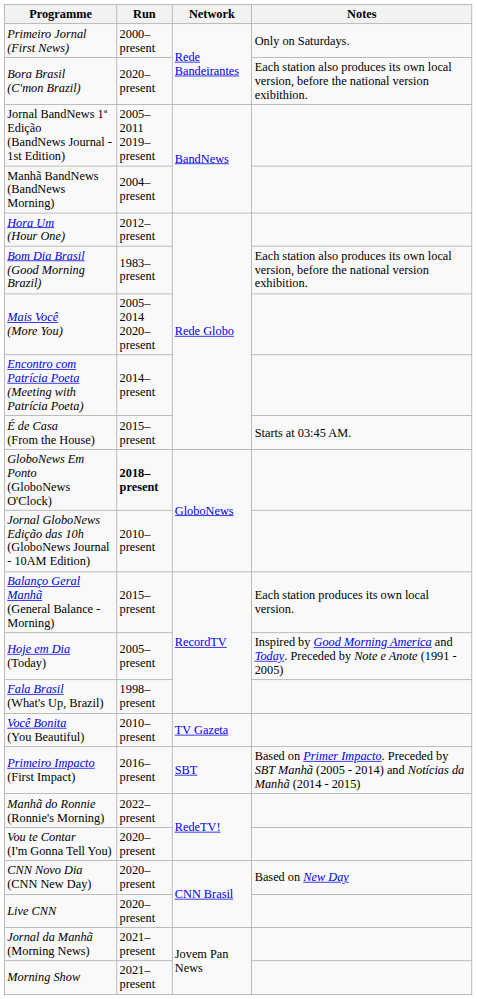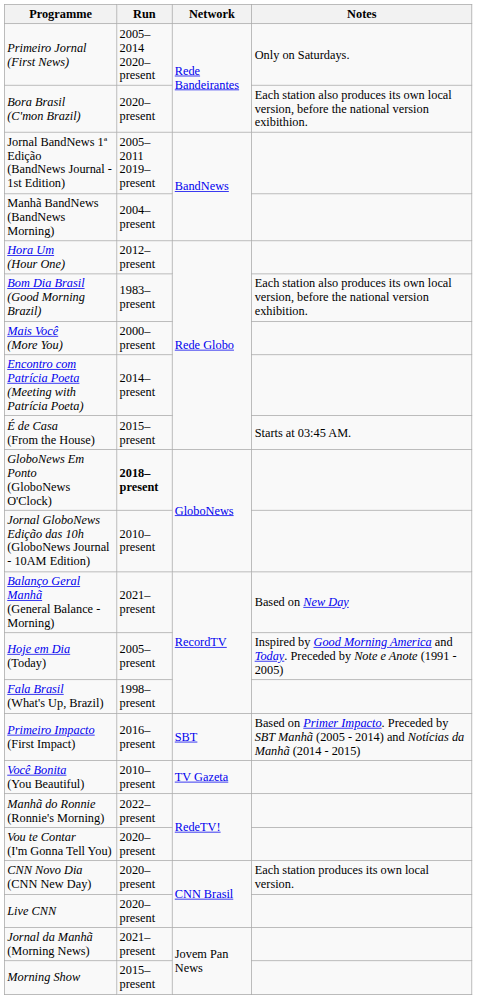Primeiro Jornal (First News) | Run: 2000–present -> 2005–2014 2020–present
Mais Você (More You) | Run: 2005–2014 2020–present -> 2000–present
Balanço Geral Manhã (General Balance - Morning) | Run: 2015–present -> 2021–present
Balanço Geral Manhã (General Balance - Morning) | Notes: Each station produces its own local version. -> Based on New Day
rows swapped: Você Bonita (You Beautiful) <-> Primeiro Impacto (First Impact)
CNN Novo Dia (CNN New Day) | Notes: Based on New Day -> Each station produces its own local version.
Morning Show | Run: 2021–present -> 2015–present
